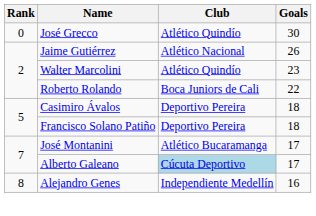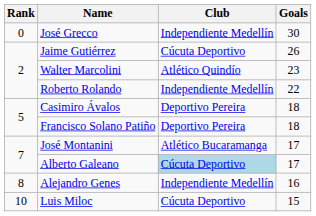José Grecco | Club: Atlético Quindío -> Independiente Medellín
Jaime Gutiérrez | Club: Atlético Nacional -> Cúcuta Deportivo
Roberto Rolando | Club: Boca Juniors de Cali -> Independiente Medellín
+ row: 10 | Luis Miloc | Cúcuta Deportivo | 15
